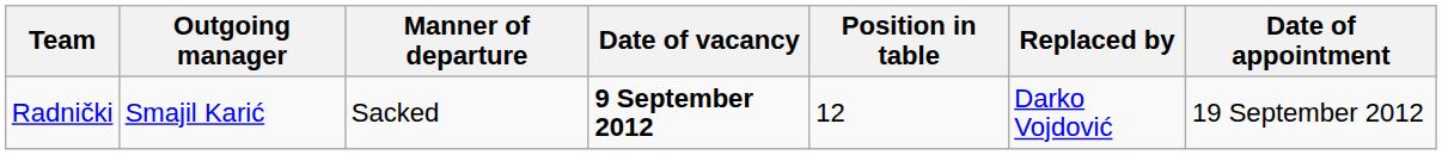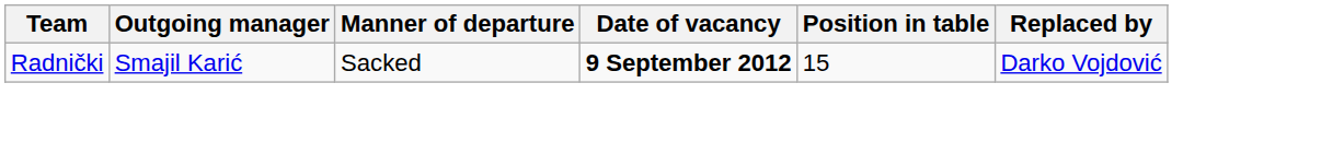- column: Date of appointment | 19 September 2012
Radnički | Position in table: 12 -> 15
